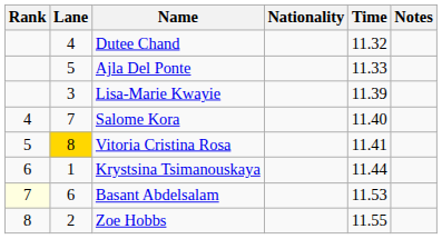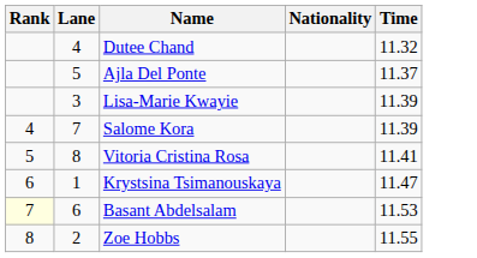- column: Notes
Ajla Del Ponte | Time: 11.33 -> 11.37
Salome Kora | Time: 11.40 -> 11.39
Vitoria Cristina Rosa | Lane: gold background -> no background
Krystsina Tsimanouskaya | Time: 11.44 -> 11.47
